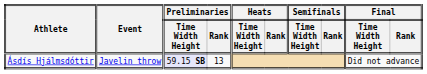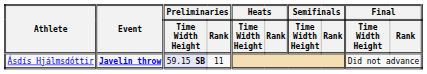Ásdís Hjálmsdóttir | Event: normal -> bold
Ásdís Hjálmsdóttir | Preliminaries / Rank: 13 -> 11
